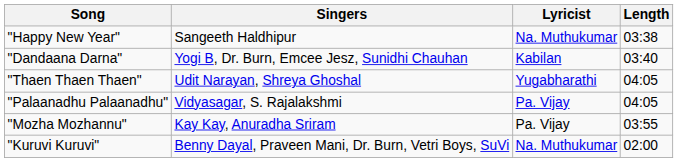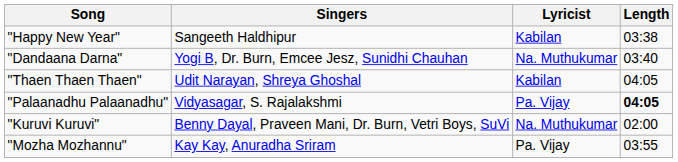"Happy New Year" | Lyricist: Na. Muthukumar -> Kabilan
"Dandaana Darna" | Lyricist: Kabilan -> Na. Muthukumar
"Thaen Thaen Thaen" | Lyricist: Yugabharathi -> Kabilan
"Palaanadhu Palaanadhu" | Length: normal -> bold
rows swapped: "Kuruvi Kuruvi" <-> "Mozha Mozhannu"
